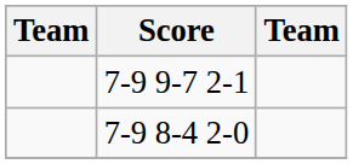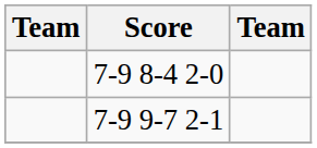rows swapped: 7-9 8-4 2-0 <-> 7-9 9-7 2-1
